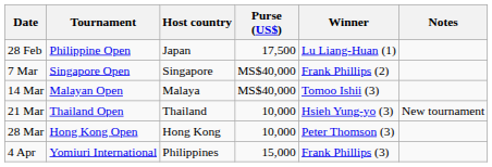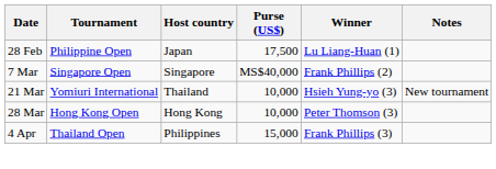- row: 14 Mar | Malayan Open | Malaya | MS$40,000 | Tomoo Ishii (3)
21 Mar | Tournament: Thailand Open -> Yomiuri International
4 Apr | Tournament: Yomiuri International -> Thailand Open
